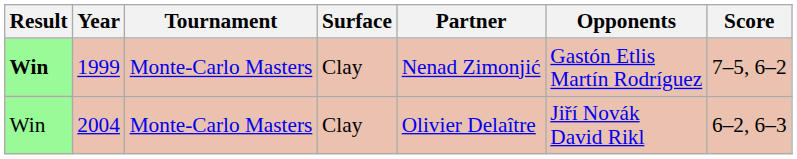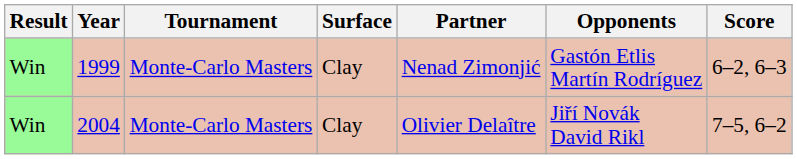1999 | Result: bold -> normal
1999 | Score: 7–5, 6–2 -> 6–2, 6–3
2004 | Score: 6–2, 6–3 -> 7–5, 6–2
